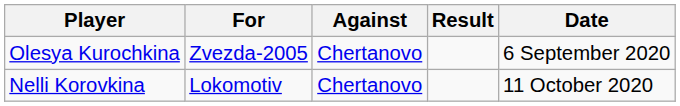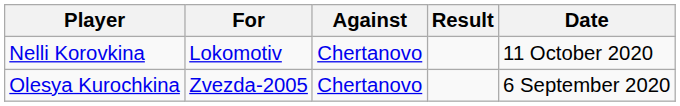rows swapped: Olesya Kurochkina <-> Nelli Korovkina
